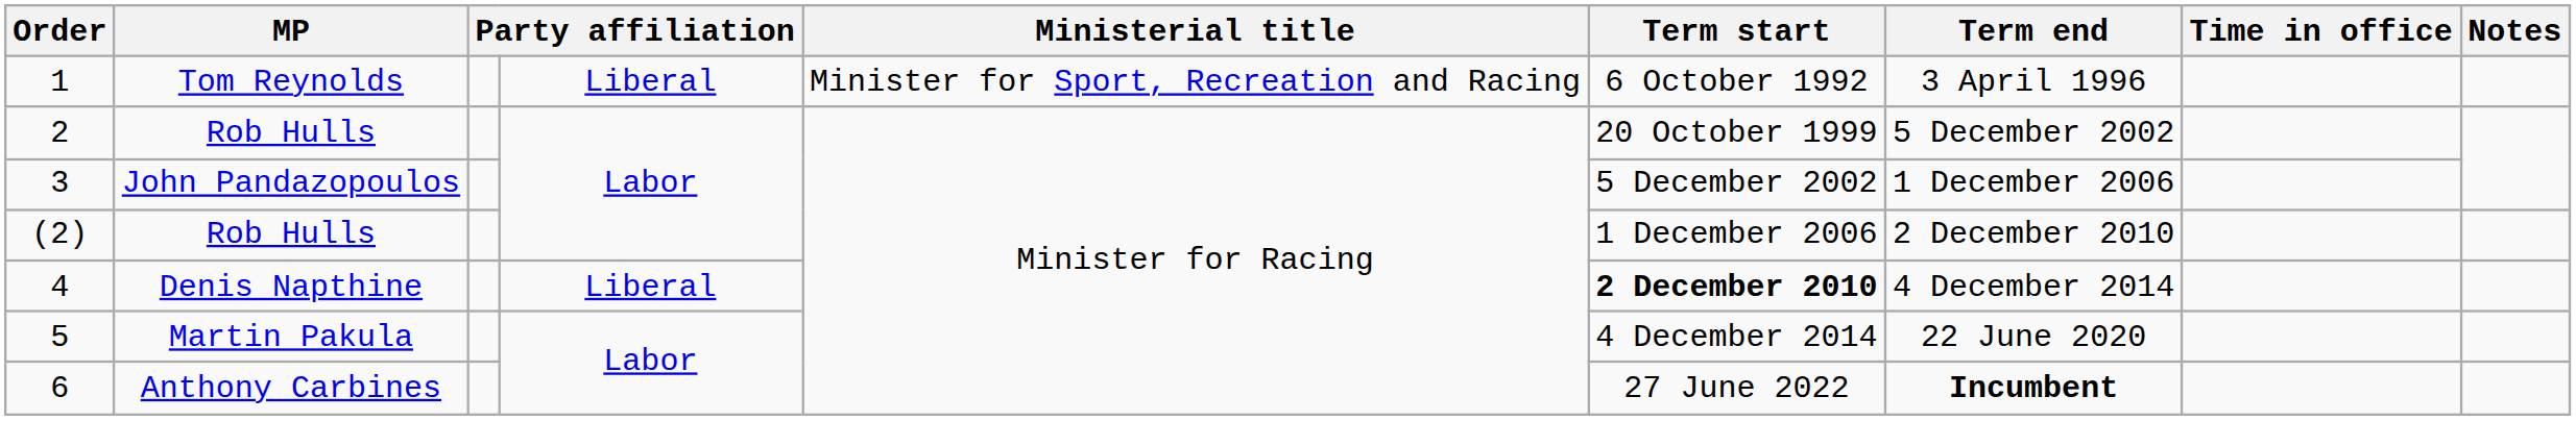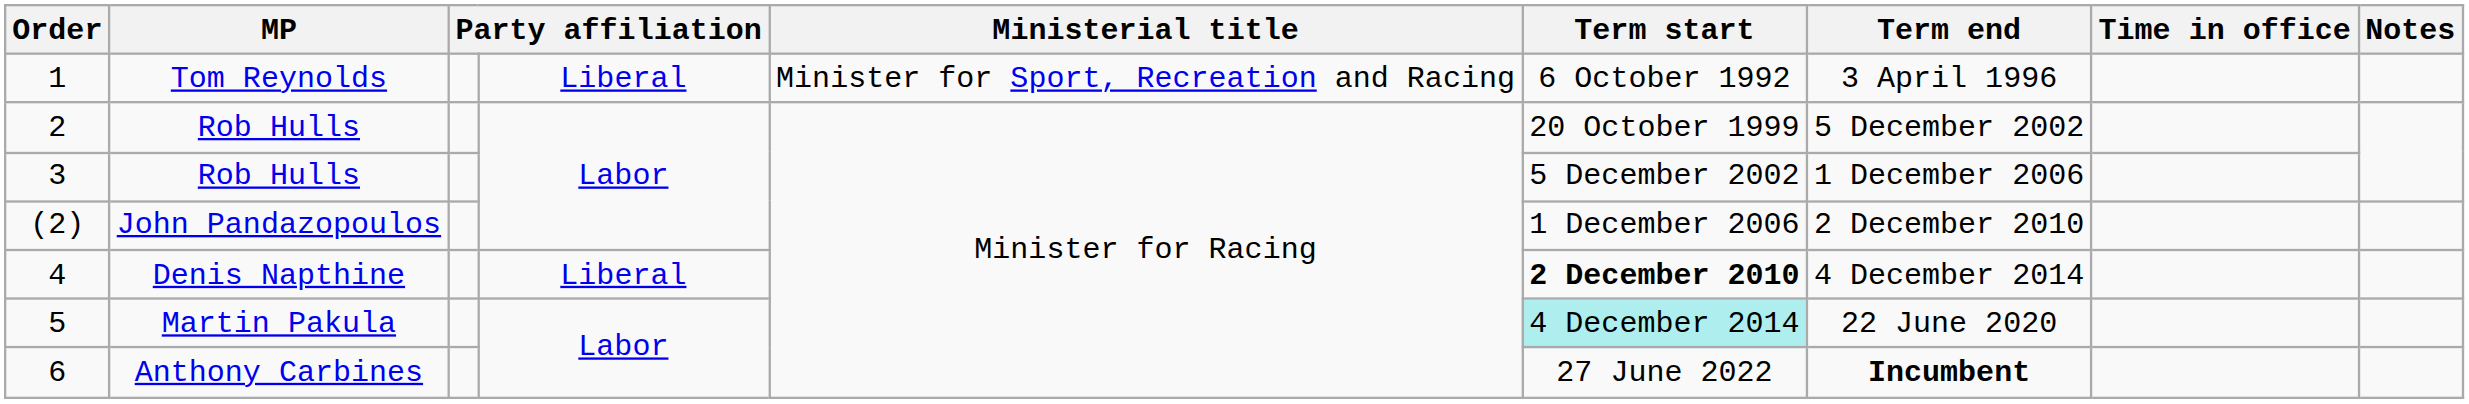3 | MP: John Pandazopoulos -> Rob Hulls
(2) | MP: Rob Hulls -> John Pandazopoulos
5 | Term start: no background -> paleturquoise background
